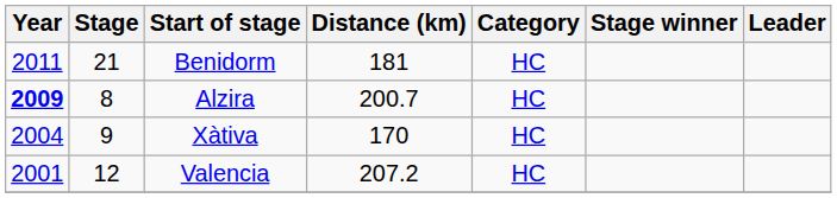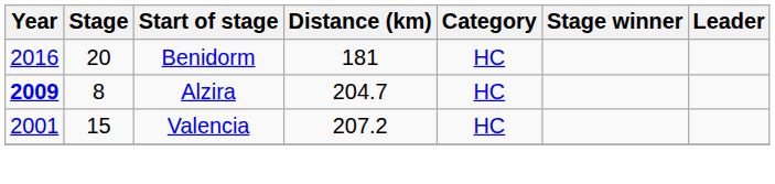Benidorm | Year: 2011 -> 2016
Benidorm | Stage: 21 -> 20
Alzira | Distance (km): 200.7 -> 204.7
- row: 2004 | 9 | Xàtiva | 170 | HC
Valencia | Stage: 12 -> 15
